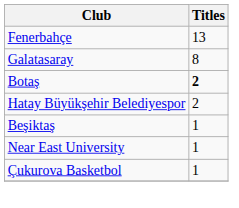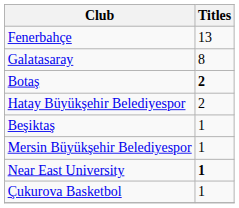+ row: Mersin Büyükşehir Belediyespor | 1
Near East University | Titles: normal -> bold
